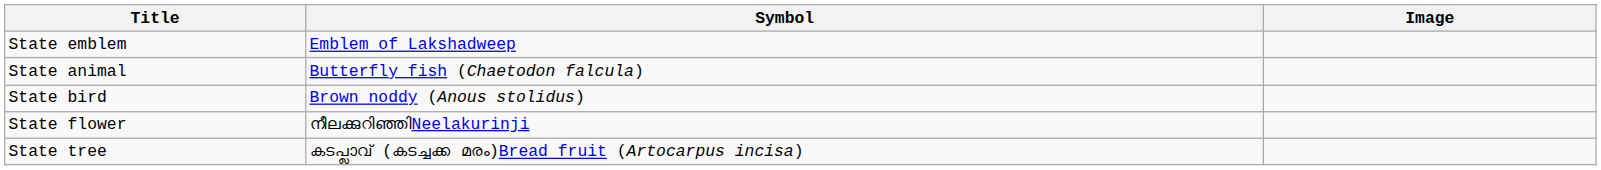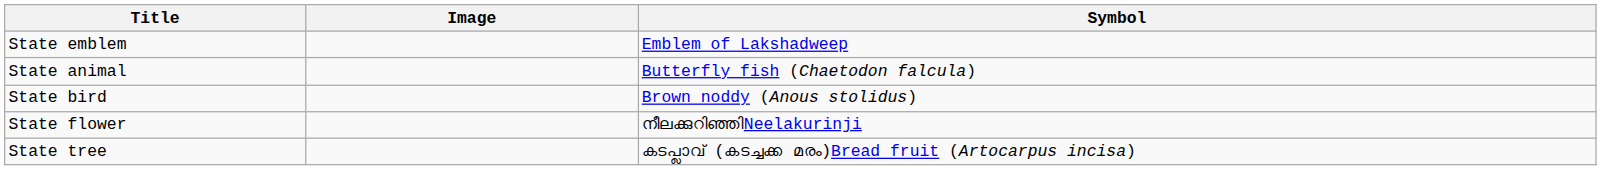columns swapped: Symbol <-> Image
